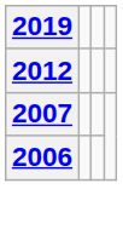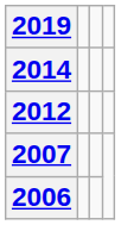+ row: 2014
